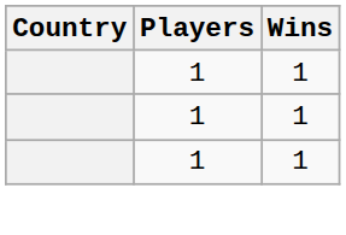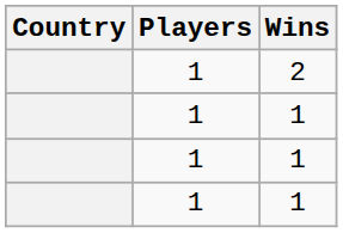+ row: 1 | 2
